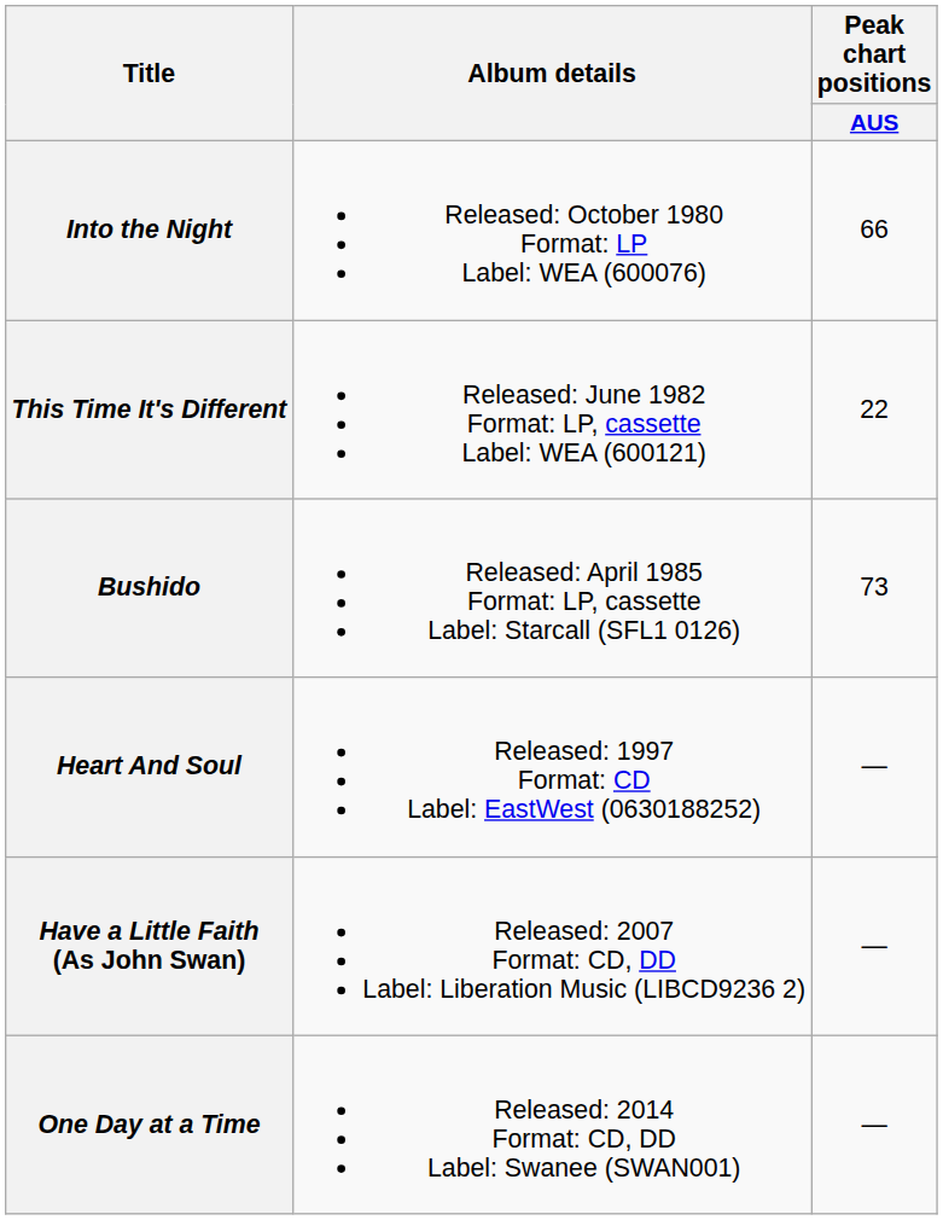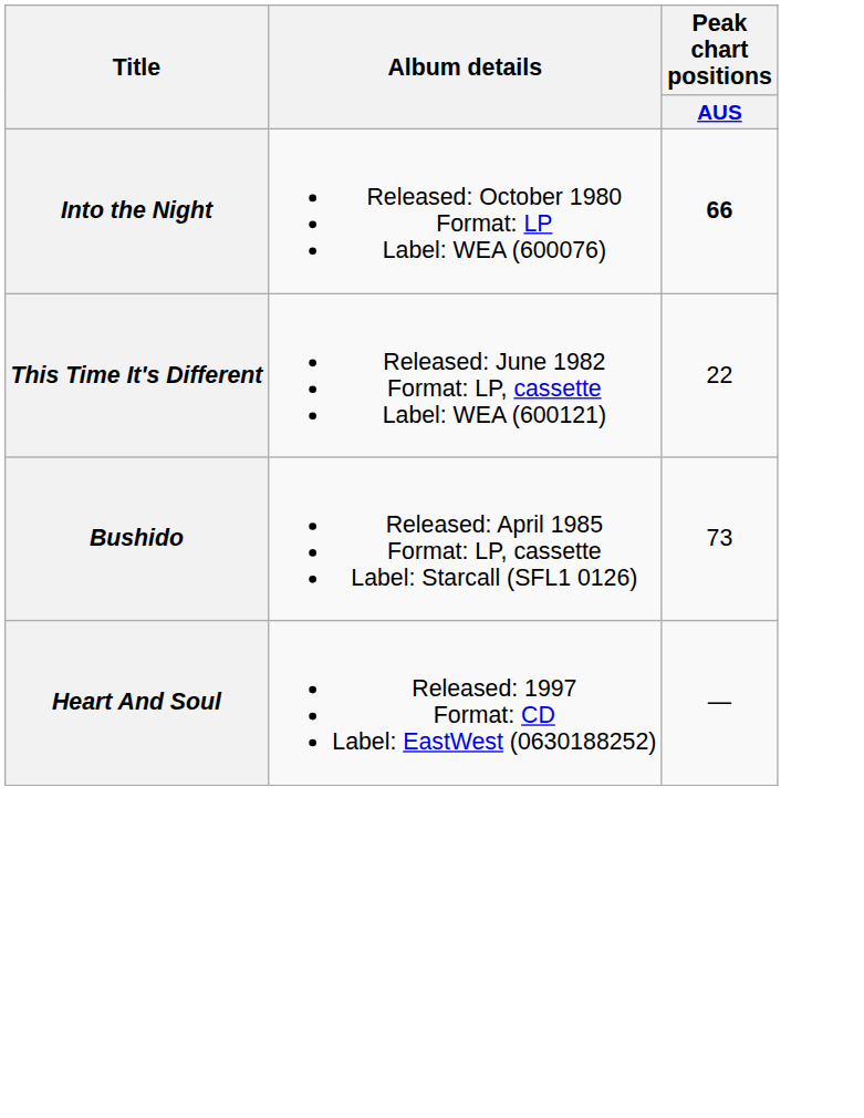Into the Night | Peak chart positions / AUS: normal -> bold
- row: Have a Little Faith (As John Swan) | Released: 2007 Format: CD, DD Label: Liberation Music (LIBCD9236 2) | —
- row: One Day at a Time | Released: 2014 Format: CD, DD Label: Swanee (SWAN001) | —
